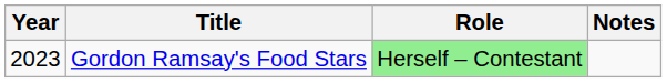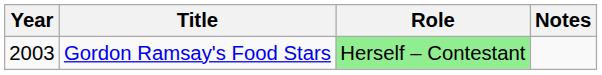Gordon Ramsay's Food Stars | Year: 2023 -> 2003
